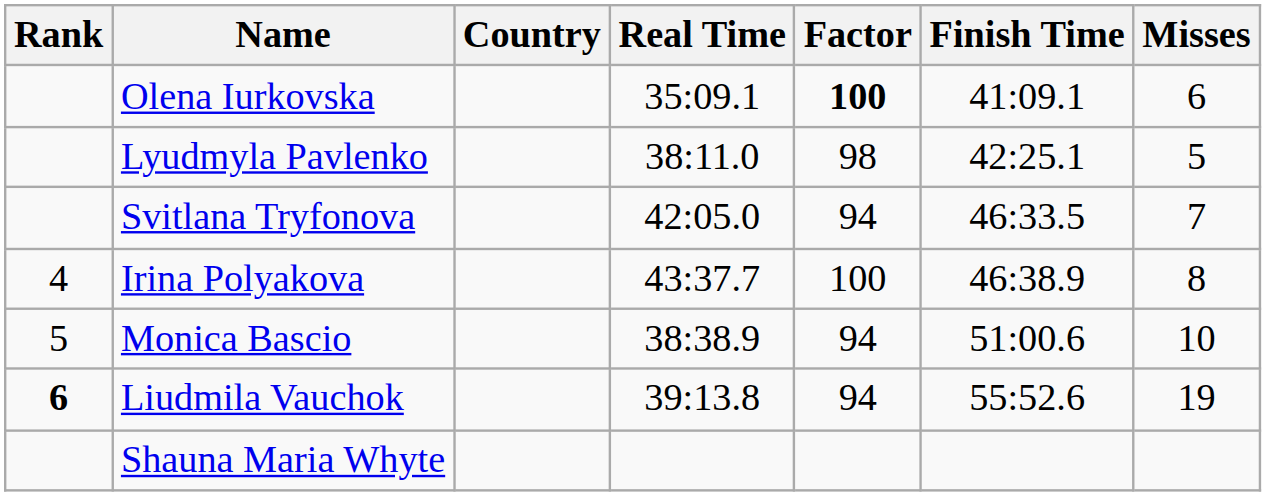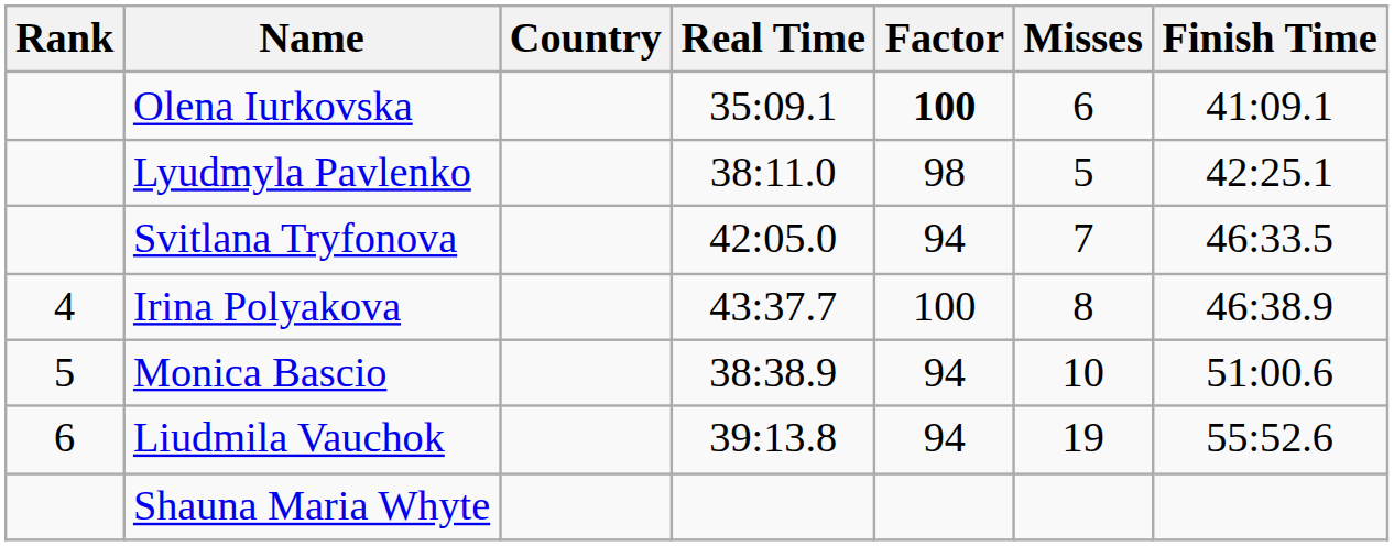columns swapped: Misses <-> Finish Time
Liudmila Vauchok | Rank: bold -> normal
